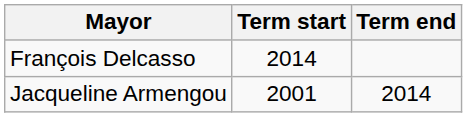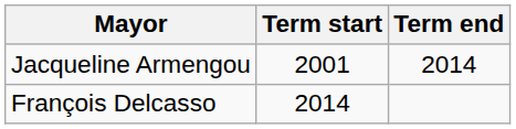rows swapped: Jacqueline Armengou <-> François Delcasso
